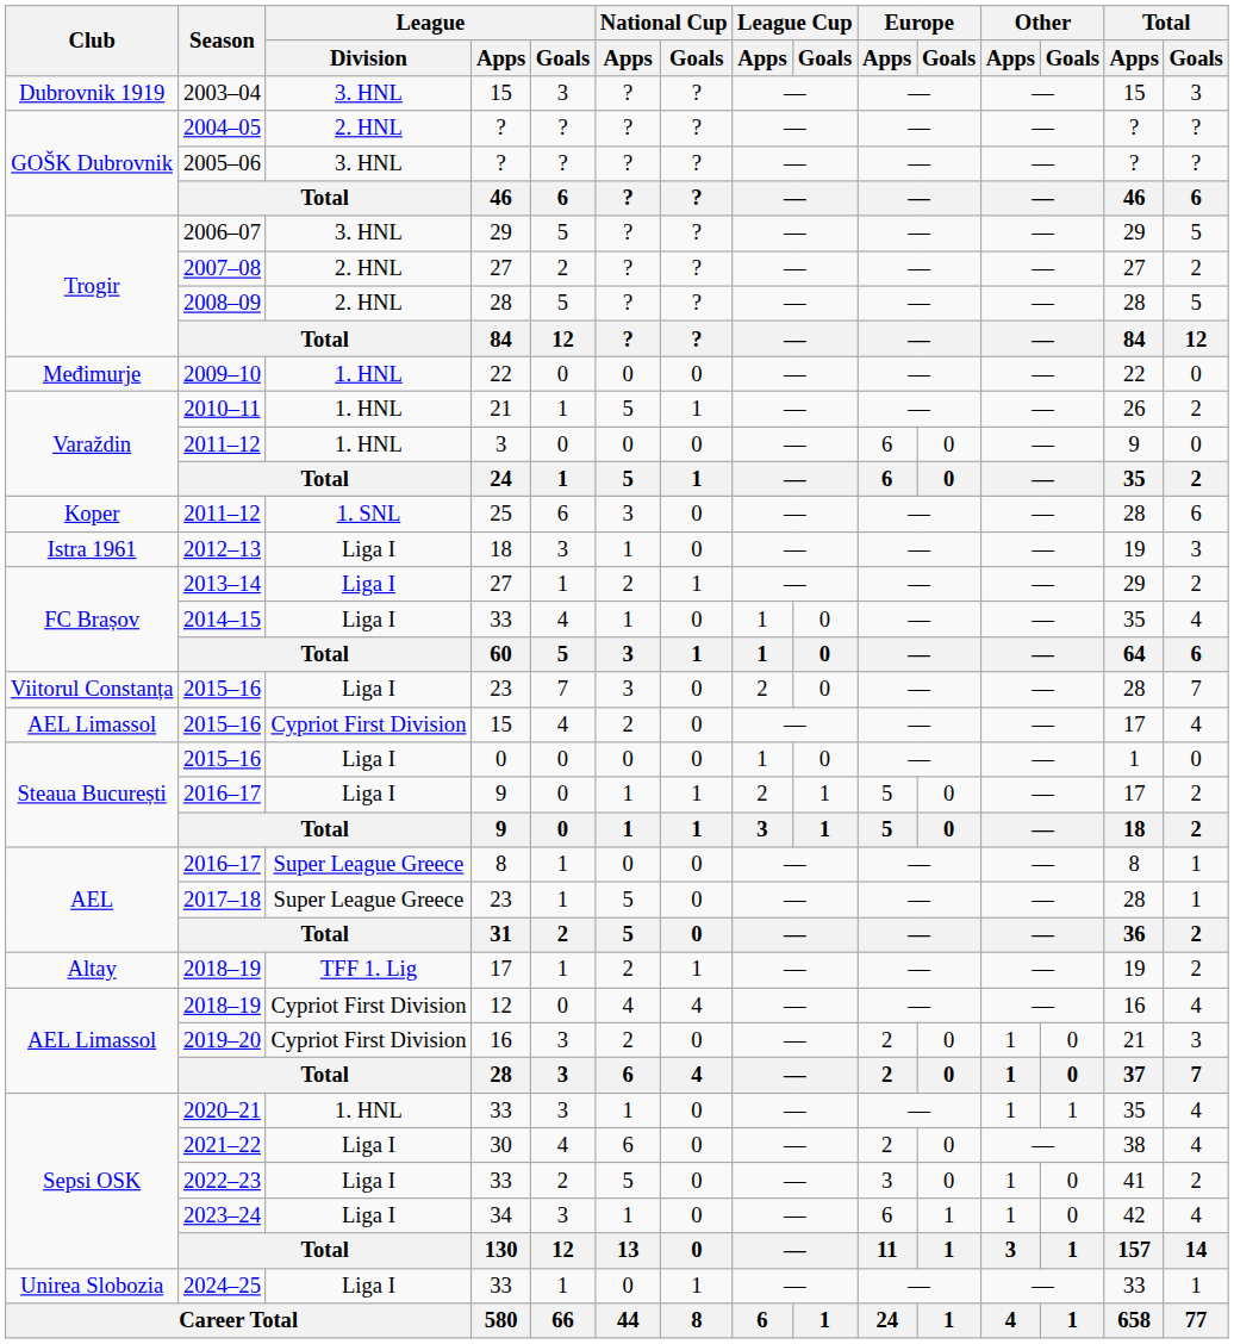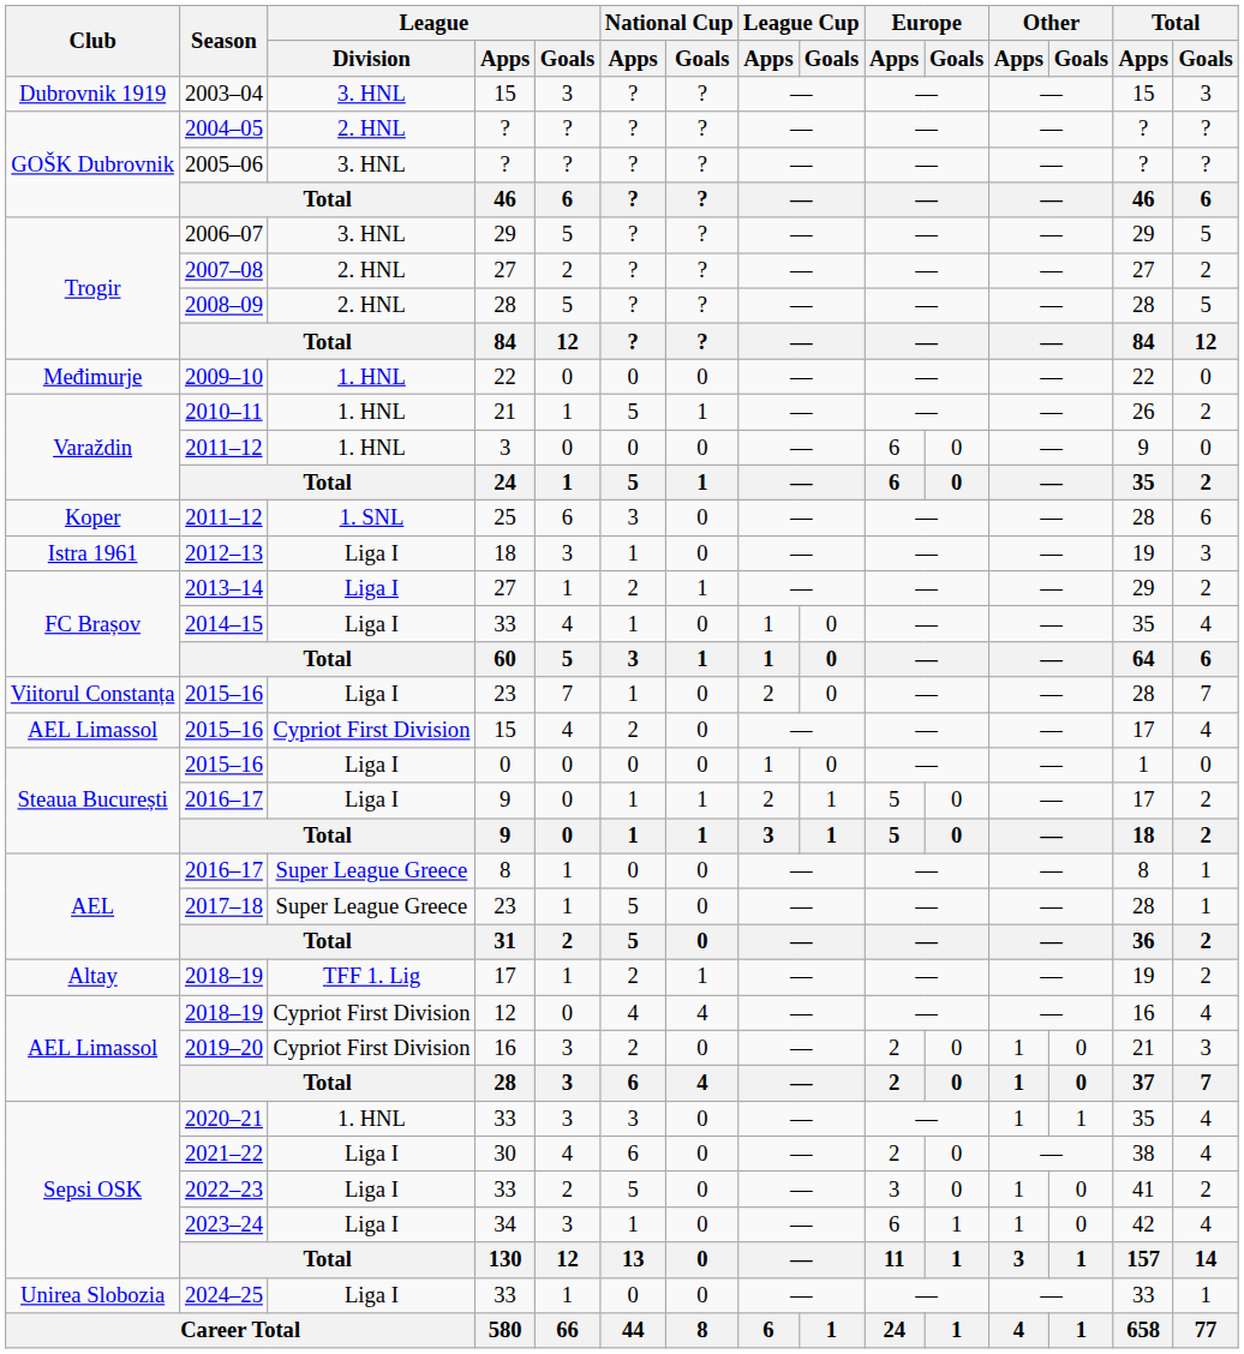2015–16 / 23 | National Cup / Apps: 3 -> 1
2020–21 | National Cup / Apps: 1 -> 3
2024–25 | National Cup / Goals: 1 -> 0
